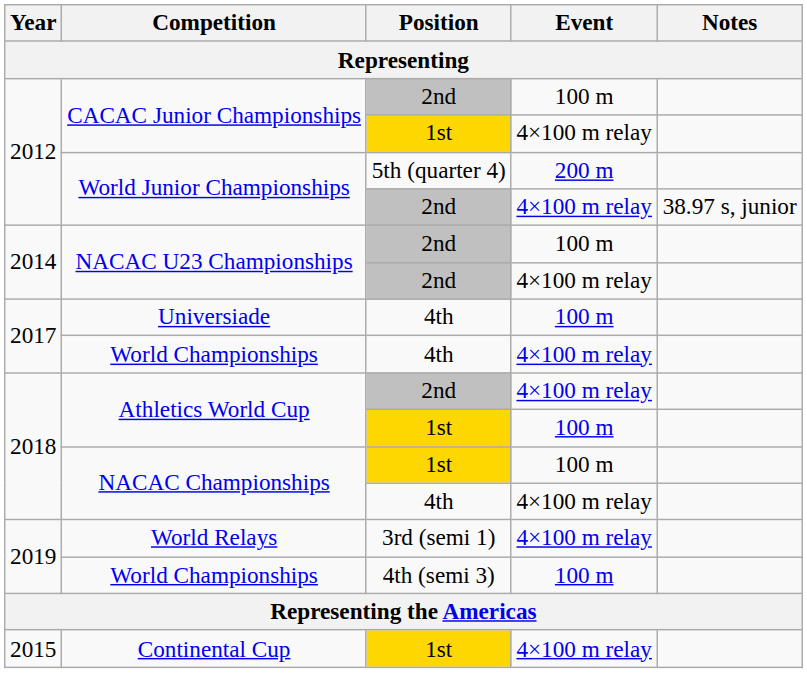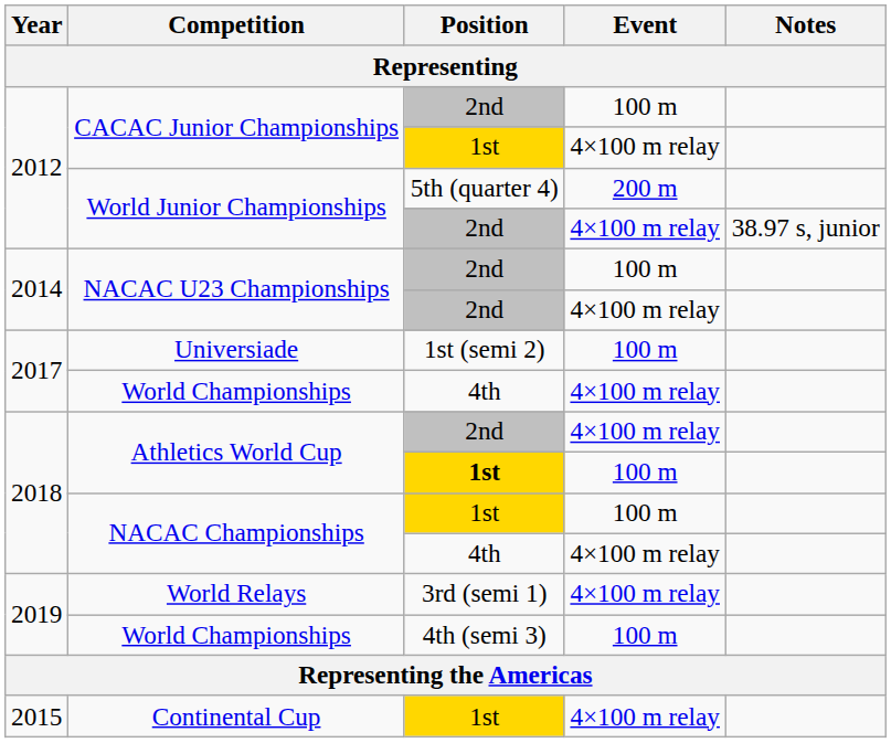Universiade | Position: 4th -> 1st (semi 2)
Athletics World Cup / 100 m | Position: normal -> bold
